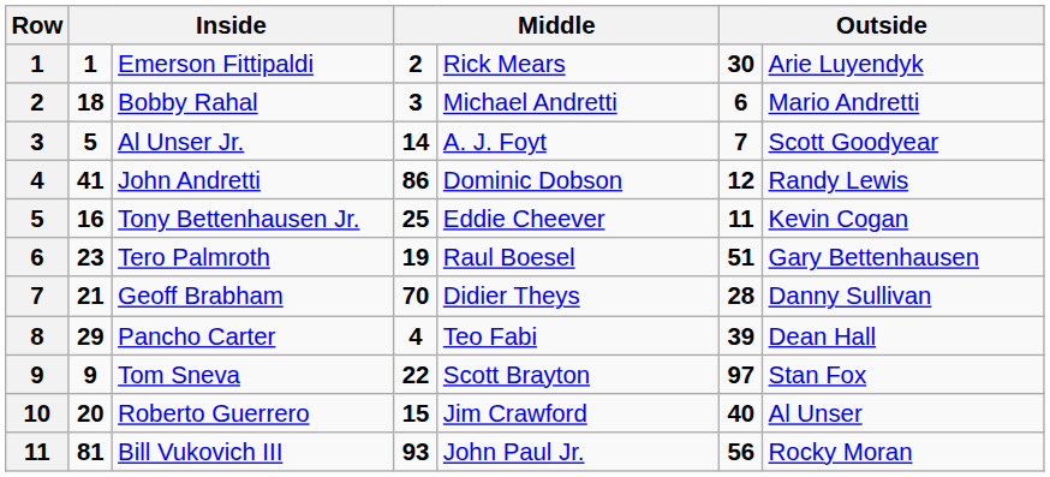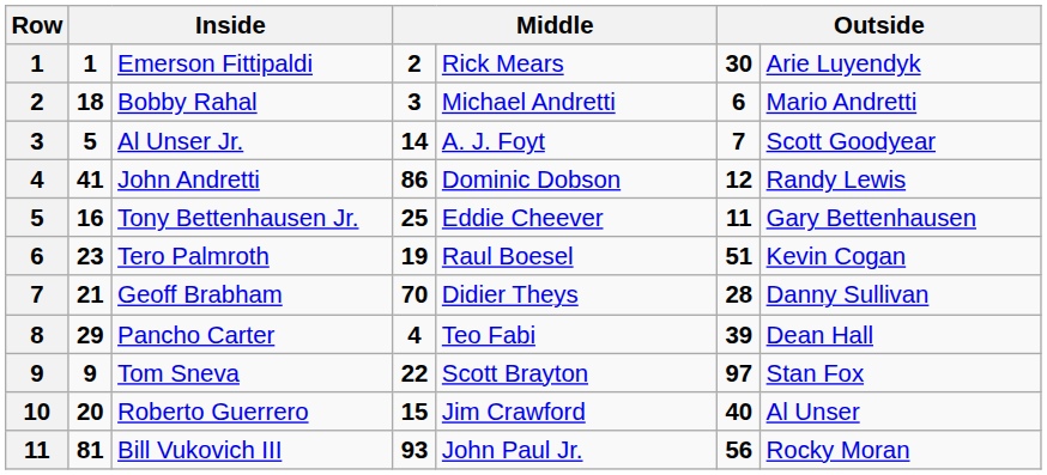Tony Bettenhausen Jr. | column 7: Kevin Cogan -> Gary Bettenhausen
Tero Palmroth | column 7: Gary Bettenhausen -> Kevin Cogan
